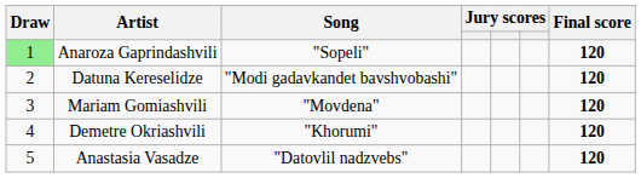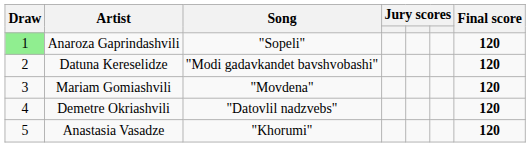Demetre Okriashvili | Song: "Khorumi" -> "Datovlil nadzvebs"
Anastasia Vasadze | Song: "Datovlil nadzvebs" -> "Khorumi"
